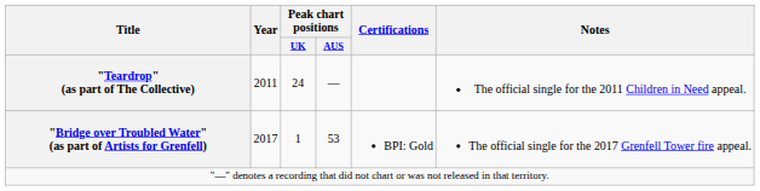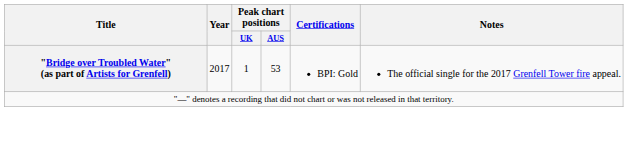- row: "Teardrop" (as part of The Collective) | 2011 | 24 | — | The official single for the 2011 Children in Need appeal.
